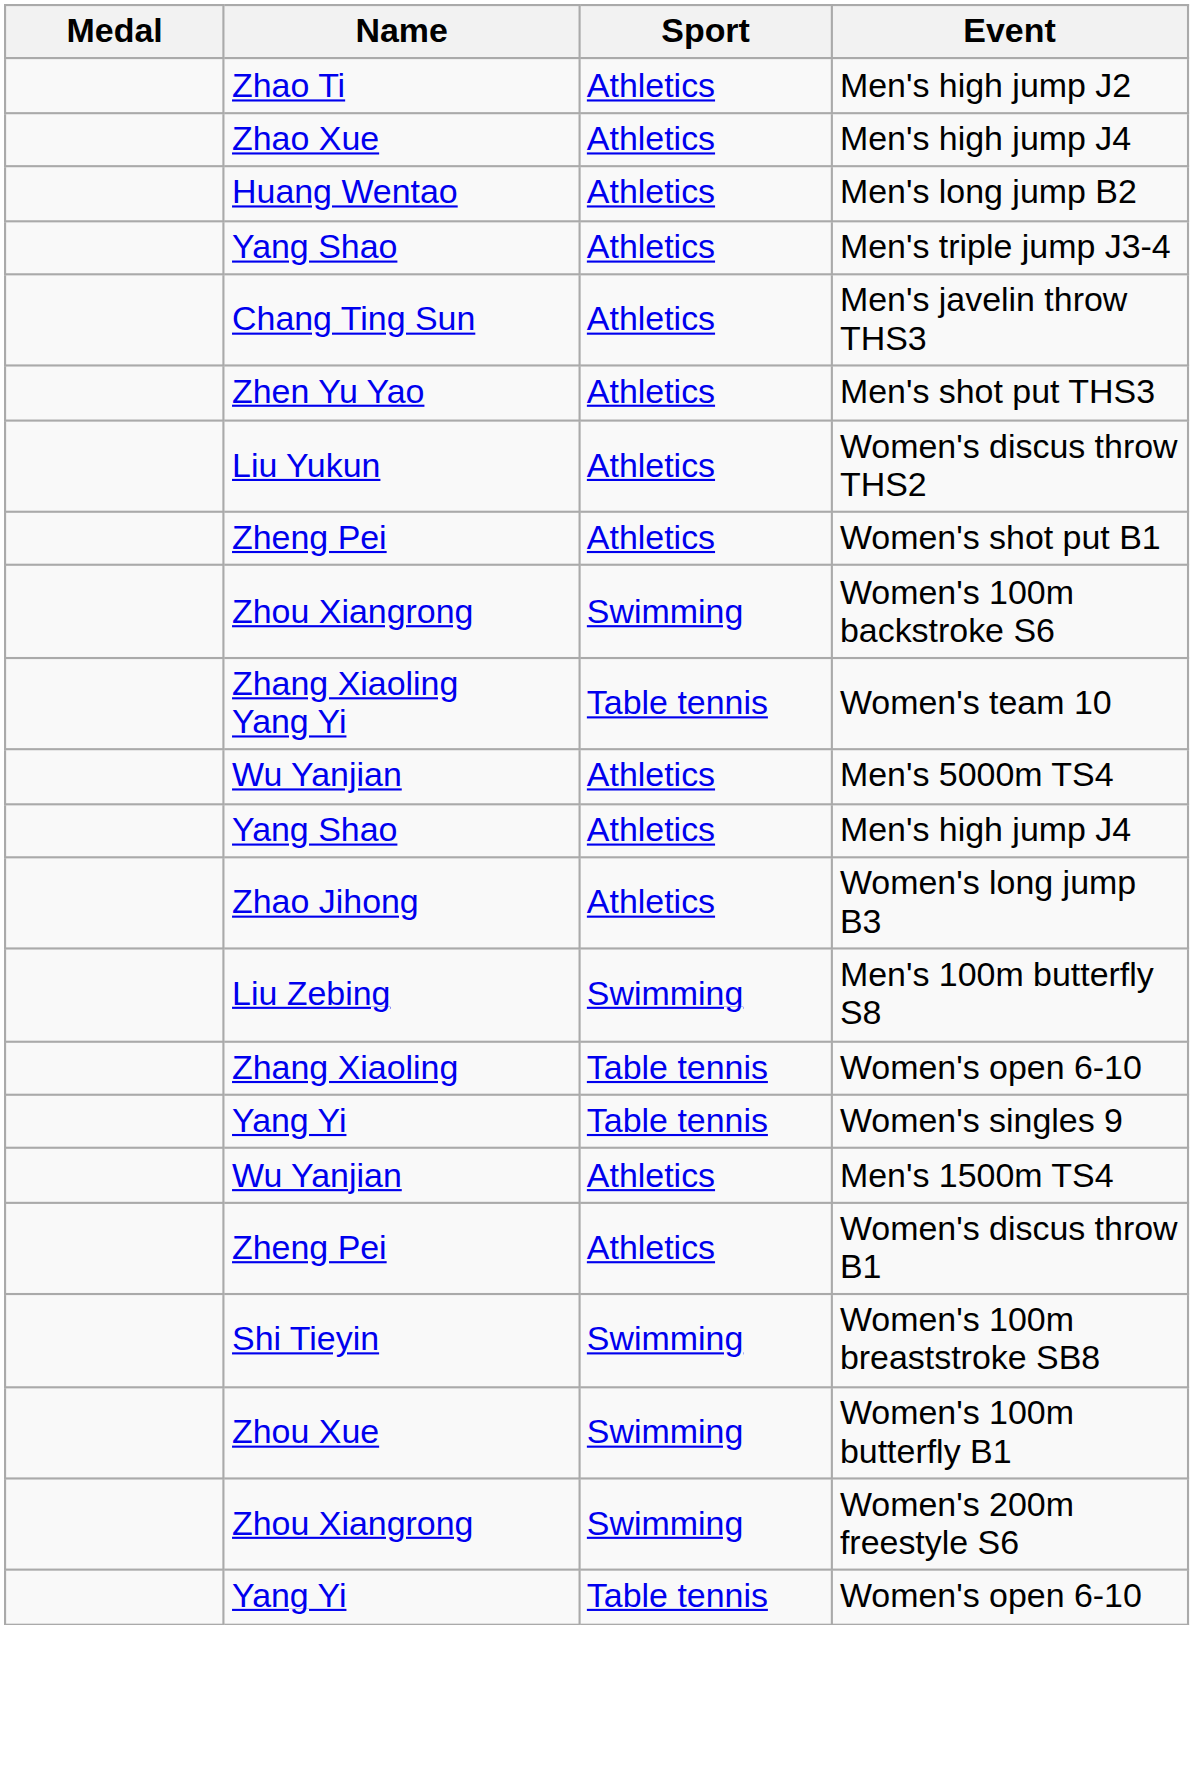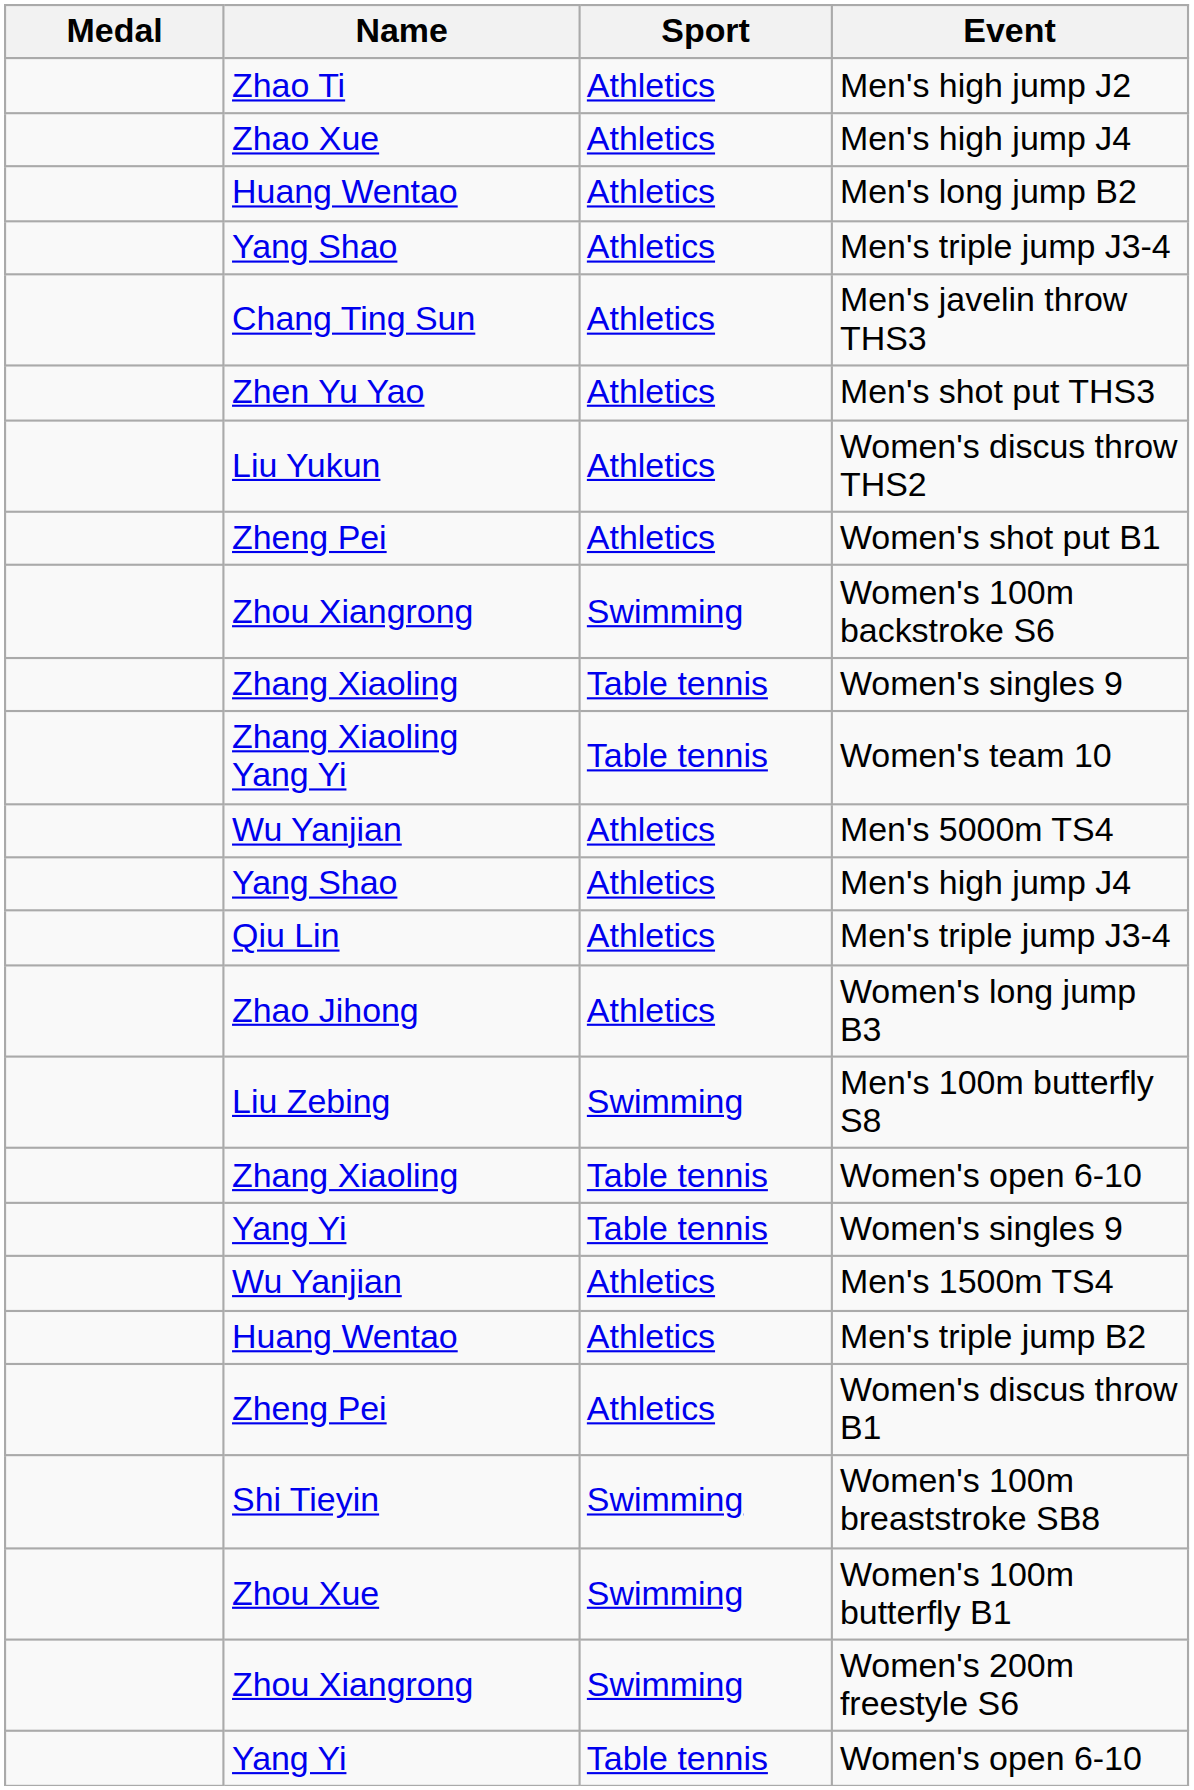+ row: Zhang Xiaoling | Table tennis | Women's singles 9
+ row: Qiu Lin | Athletics | Men's triple jump J3-4
+ row: Huang Wentao | Athletics | Men's triple jump B2
